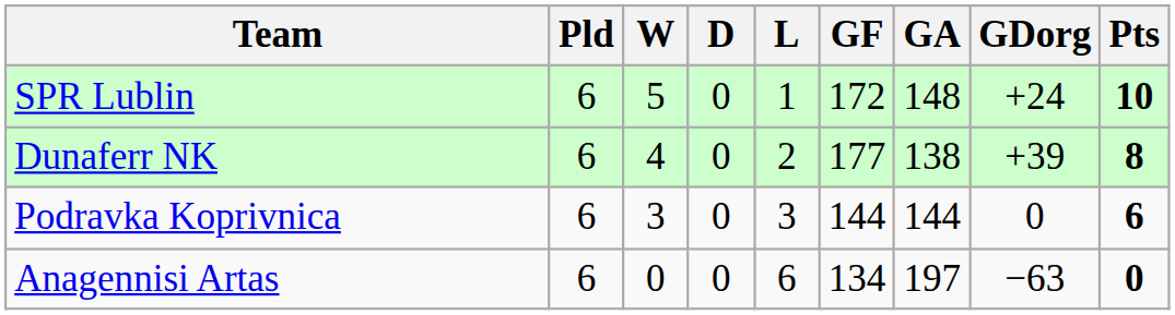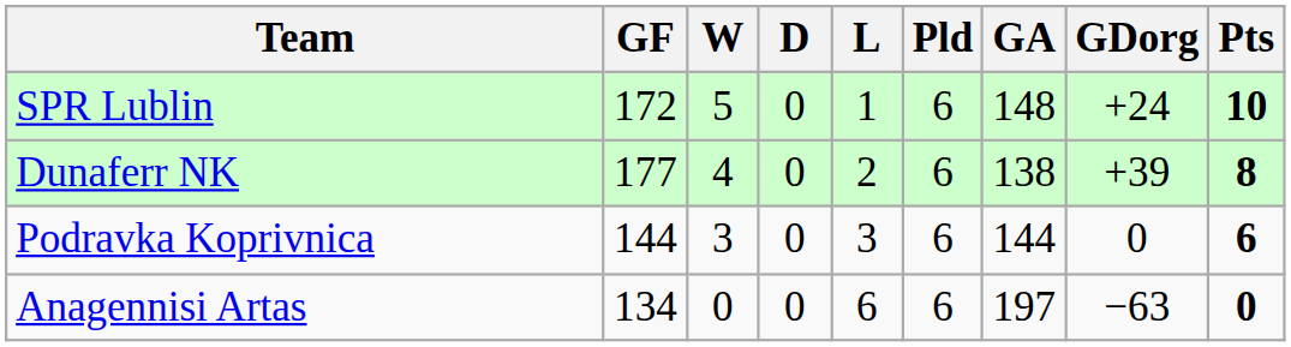columns swapped: Pld <-> GF
